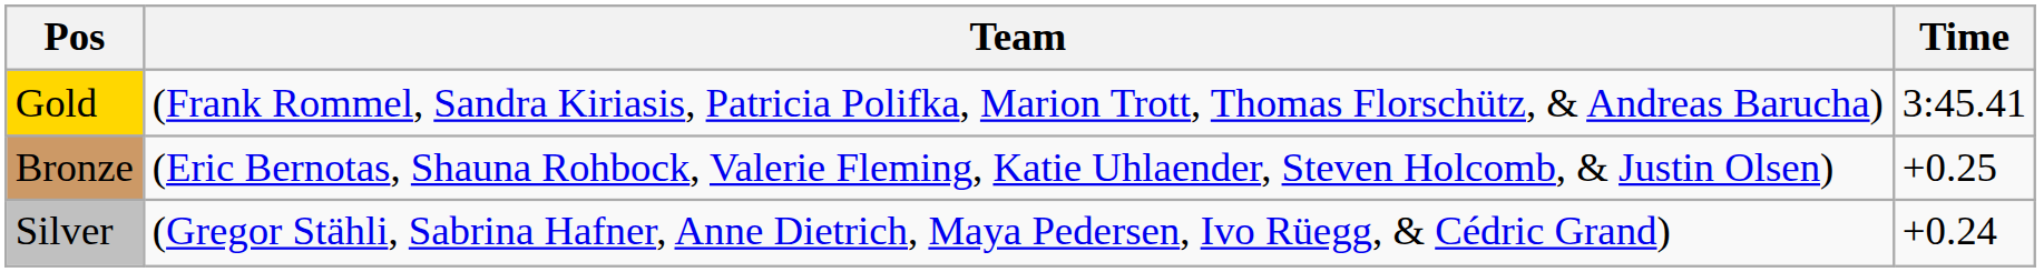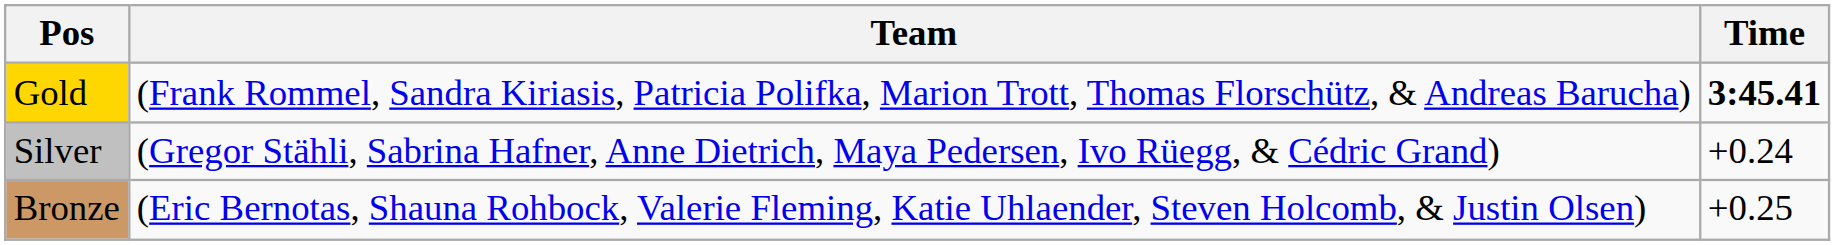Gold | Time: normal -> bold
rows swapped: Silver <-> Bronze
